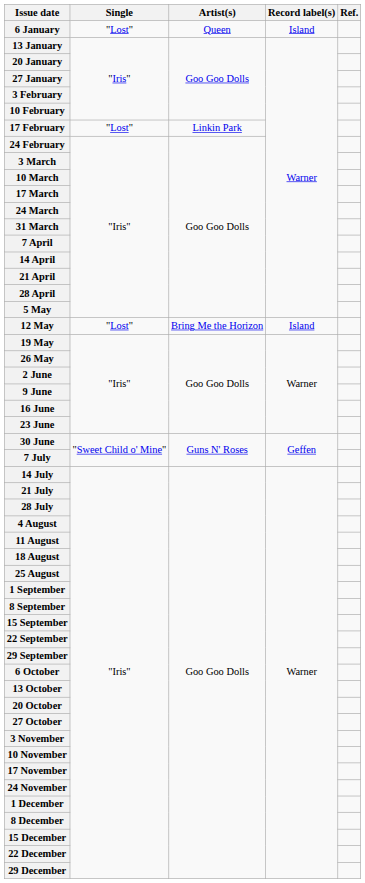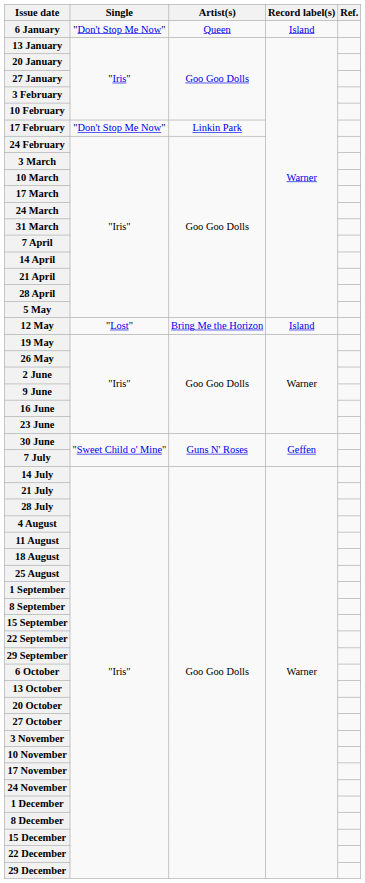6 January | Single: "Lost" -> "Don't Stop Me Now"
17 February | Single: "Lost" -> "Don't Stop Me Now"
